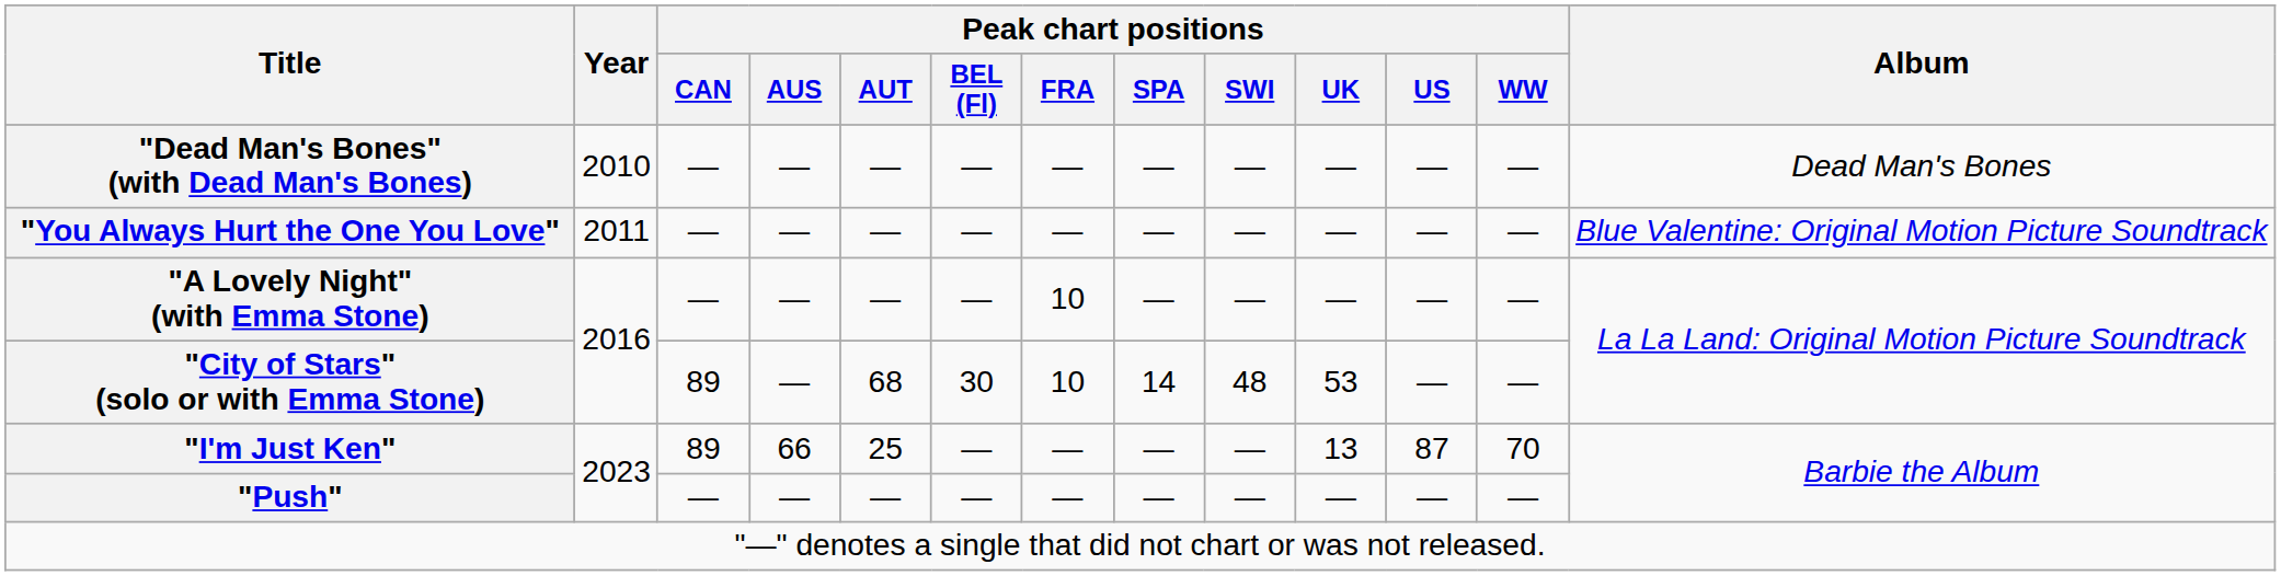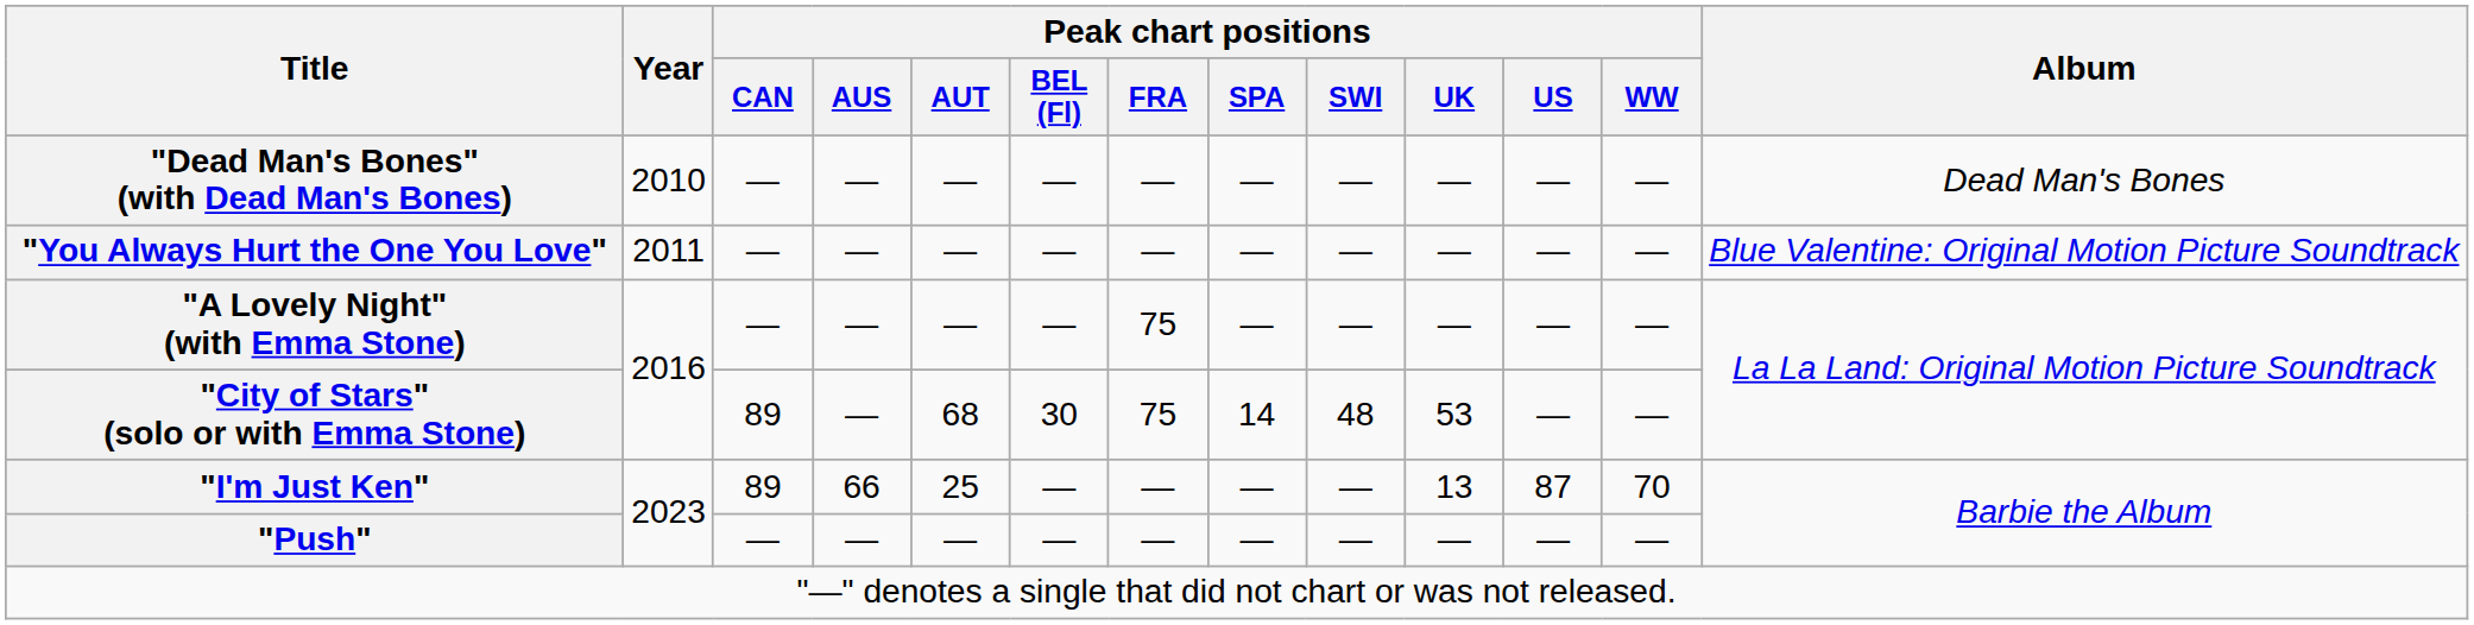"A Lovely Night" (with Emma Stone) | Peak chart positions / FRA: 10 -> 75
"City of Stars" (solo or with Emma Stone) | Peak chart positions / FRA: 10 -> 75
